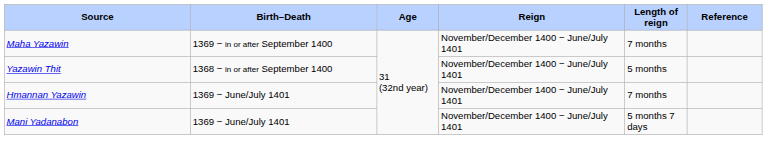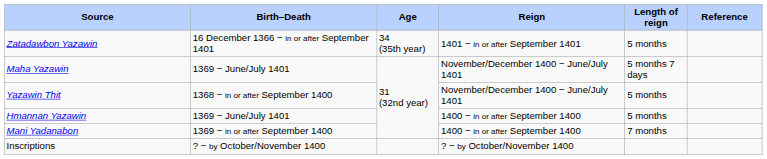+ row: Zatadawbon Yazawin | 16 December 1366 − in or after September 1401 | 34 (35th year) | 1401 − in or after September 1401 | 5 months
Maha Yazawin | Birth–Death: 1369 − in or after September 1400 -> 1369 − June/July 1401
Maha Yazawin | Length of reign: 7 months -> 5 months 7 days
Hmannan Yazawin | Reign: November/December 1400 − June/July 1401 -> 1400 − in or after September 1400
Hmannan Yazawin | Length of reign: 7 months -> 5 months
Mani Yadanabon | Birth–Death: 1369 − June/July 1401 -> 1369 − in or after September 1400
Mani Yadanabon | Reign: November/December 1400 − June/July 1401 -> 1400 − in or after September 1400
Mani Yadanabon | Length of reign: 5 months 7 days -> 7 months
+ row: Inscriptions | ? − by October/November 1400 | ? − by October/November 1400
